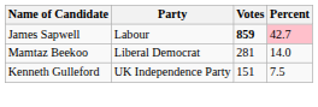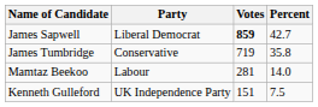James Sapwell | Party: Labour -> Liberal Democrat
James Sapwell | Percent: pink background -> no background
+ row: James Tumbridge | Conservative | 719 | 35.8
Mamtaz Beekoo | Party: Liberal Democrat -> Labour
